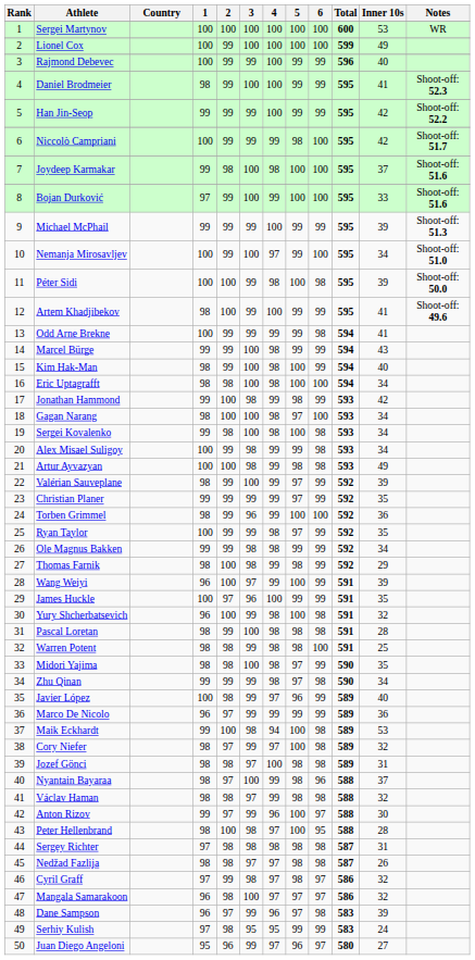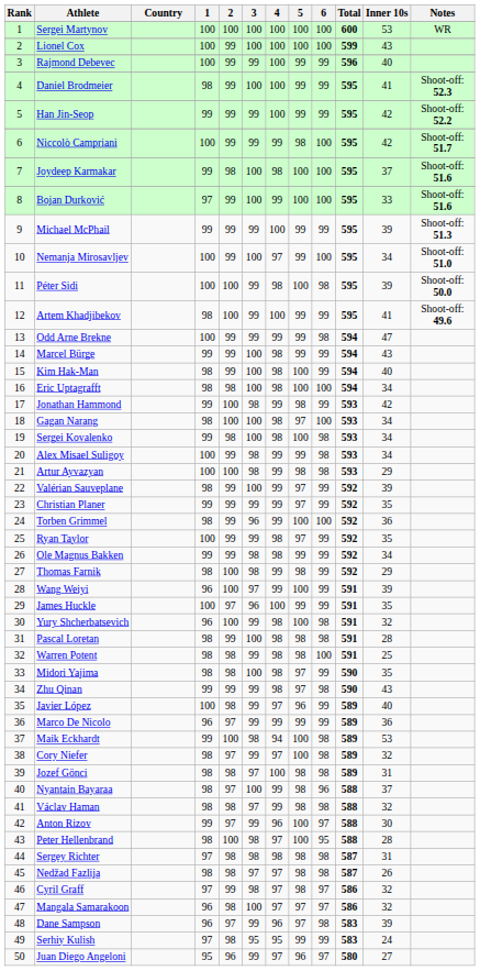Lionel Cox | Inner 10s: 49 -> 43
Odd Arne Brekne | Inner 10s: 41 -> 47
Artur Ayvazyan | Inner 10s: 49 -> 29
Zhu Qinan | Inner 10s: 34 -> 43
